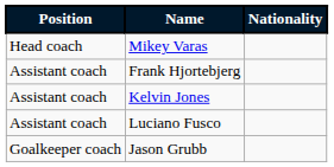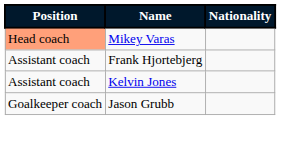Mikey Varas | Position: no background -> lightsalmon background
- row: Assistant coach | Luciano Fusco
